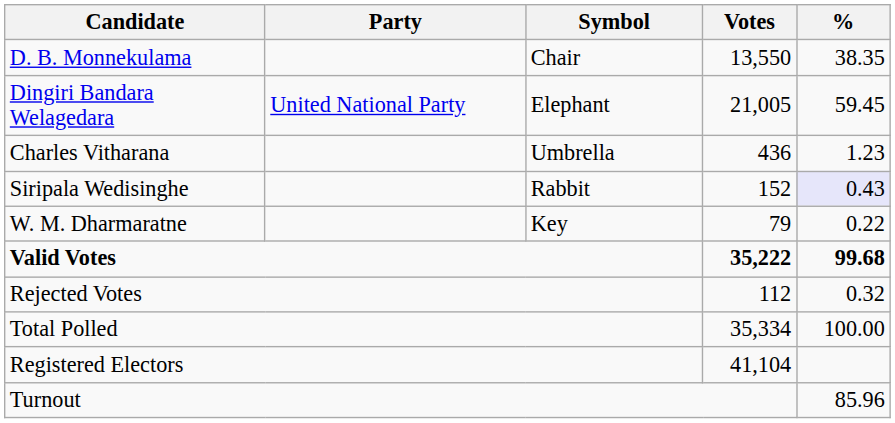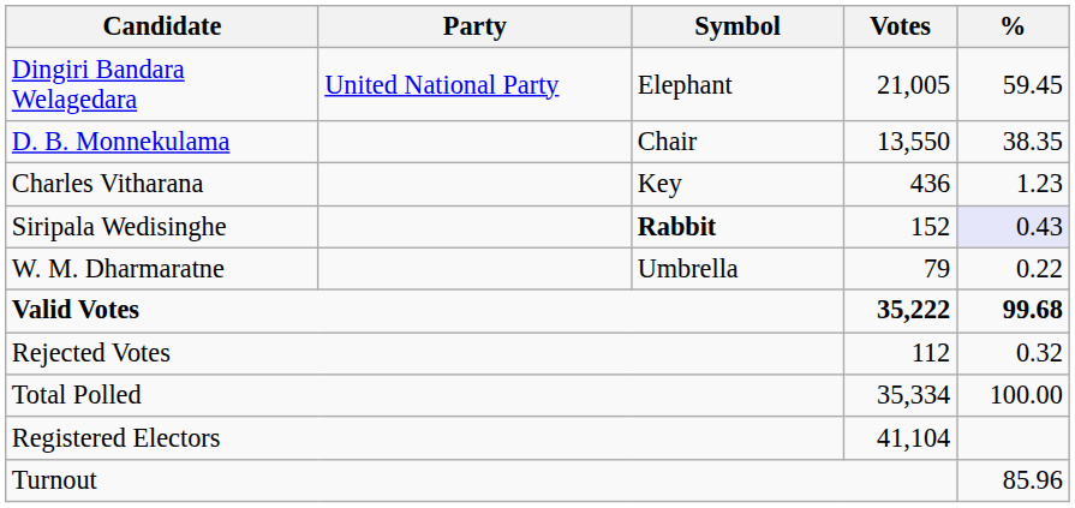rows swapped: Dingiri Bandara Welagedara <-> D. B. Monnekulama
Charles Vitharana | Symbol: Umbrella -> Key
Siripala Wedisinghe | Symbol: normal -> bold
W. M. Dharmaratne | Symbol: Key -> Umbrella
